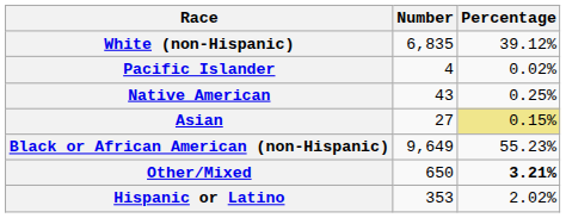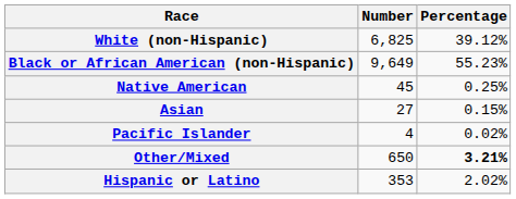White (non-Hispanic) | Number: 6,835 -> 6,825
rows swapped: Black or African American (non-Hispanic) <-> Pacific Islander
Native American | Number: 43 -> 45
Asian | Percentage: khaki background -> no background
